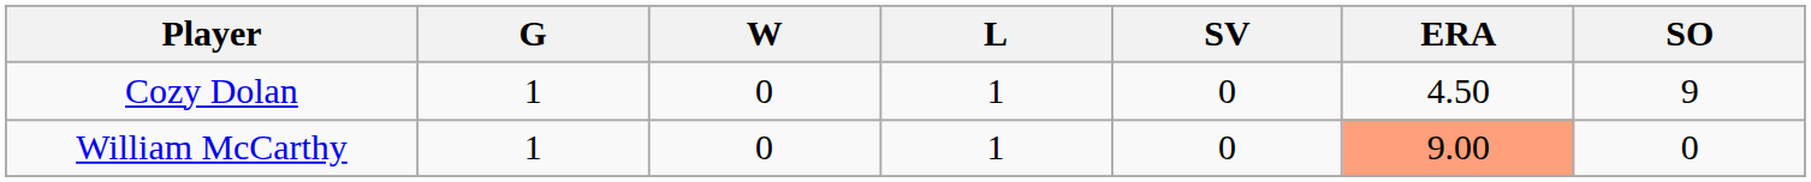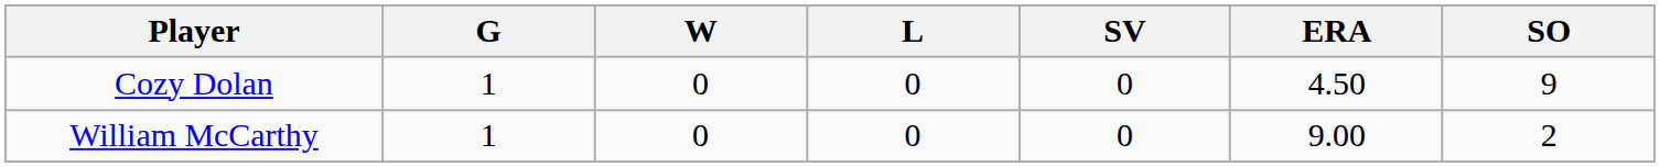Cozy Dolan | L: 1 -> 0
William McCarthy | L: 1 -> 0
William McCarthy | ERA: lightsalmon background -> no background
William McCarthy | SO: 0 -> 2
